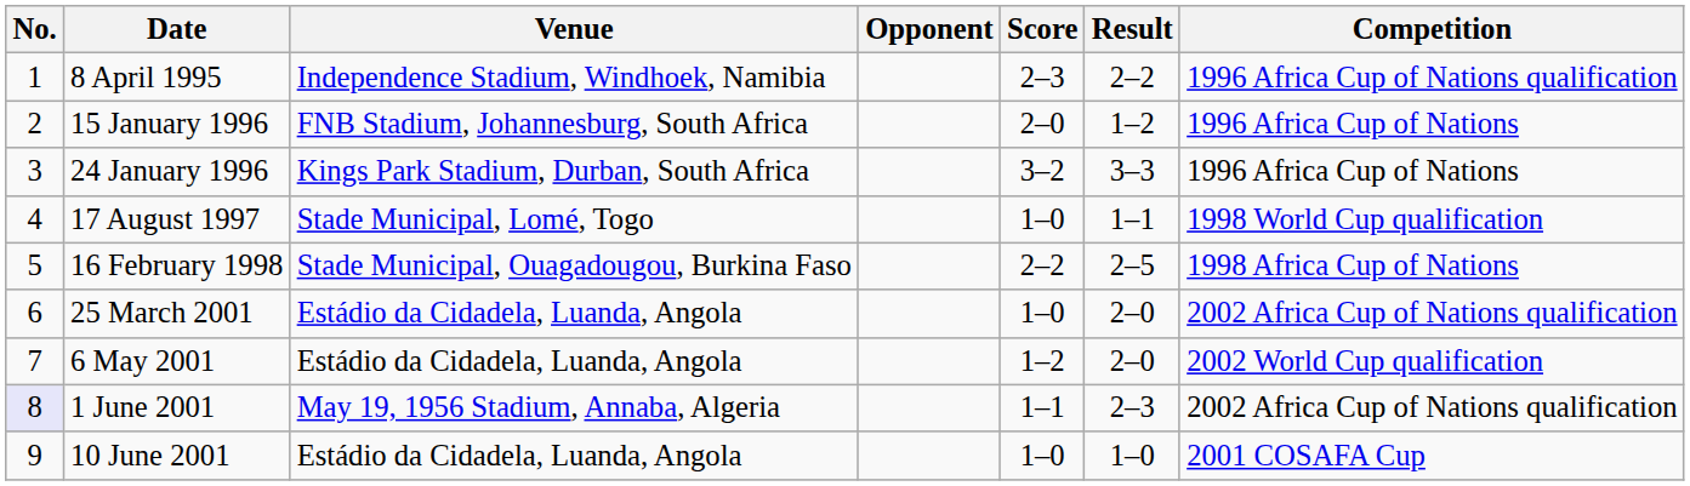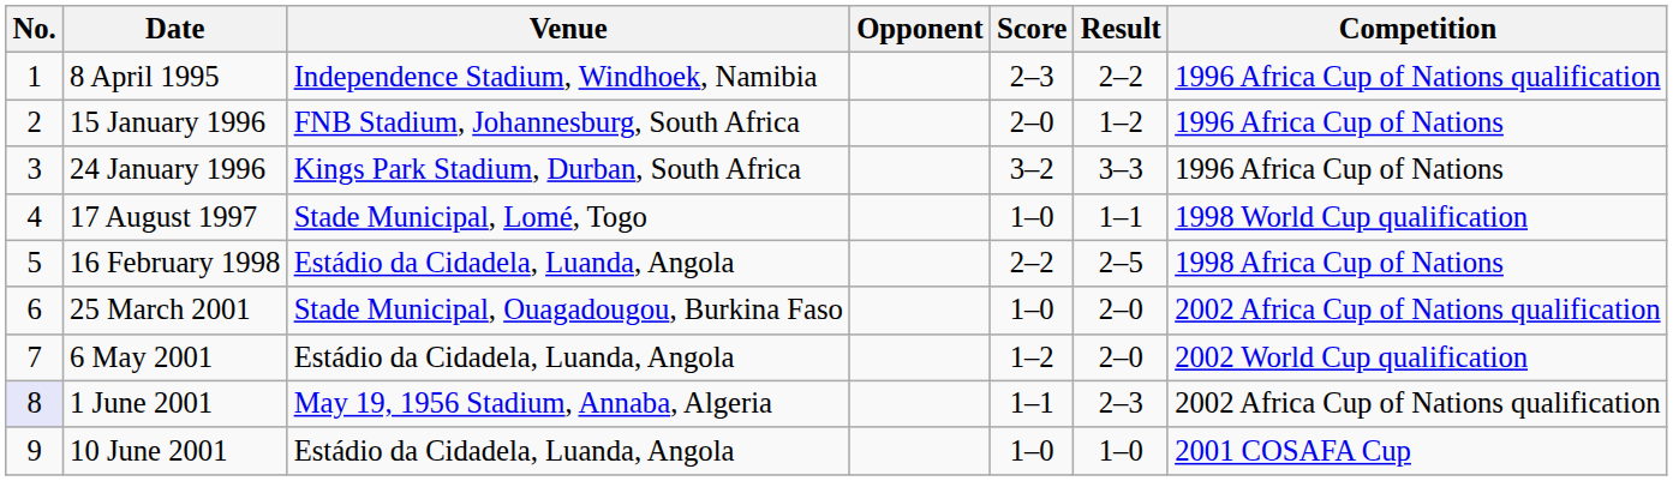16 February 1998 | Venue: Stade Municipal, Ouagadougou, Burkina Faso -> Estádio da Cidadela, Luanda, Angola
25 March 2001 | Venue: Estádio da Cidadela, Luanda, Angola -> Stade Municipal, Ouagadougou, Burkina Faso
